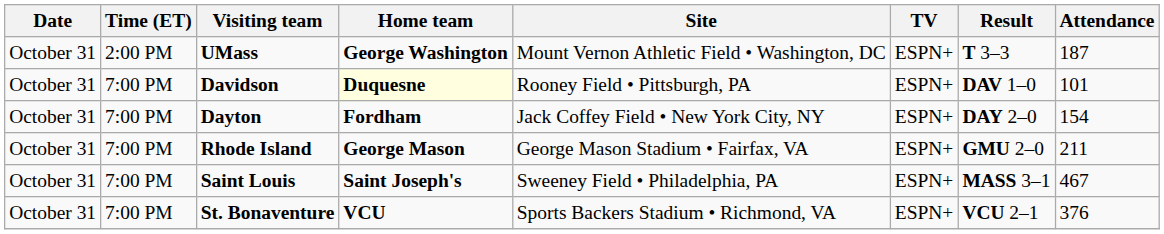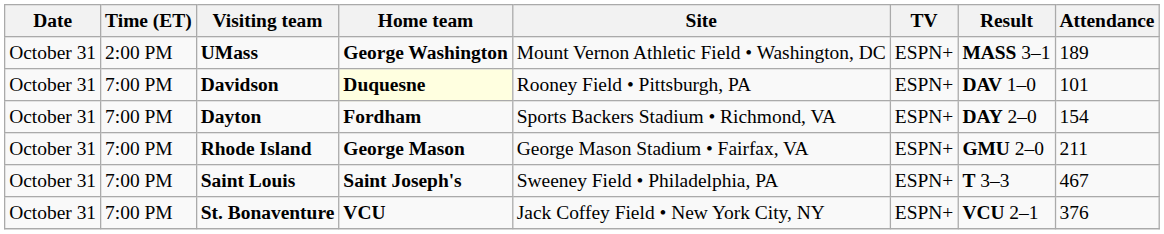UMass | Result: T 3–3 -> MASS 3–1
UMass | Attendance: 187 -> 189
Dayton | Site: Jack Coffey Field • New York City, NY -> Sports Backers Stadium • Richmond, VA
Saint Louis | Result: MASS 3–1 -> T 3–3
St. Bonaventure | Site: Sports Backers Stadium • Richmond, VA -> Jack Coffey Field • New York City, NY
